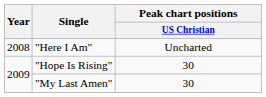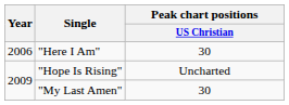"Here I Am" | Year: 2008 -> 2006
"Here I Am" | Peak chart positions / US Christian: Uncharted -> 30
"Hope Is Rising" | Peak chart positions / US Christian: 30 -> Uncharted
